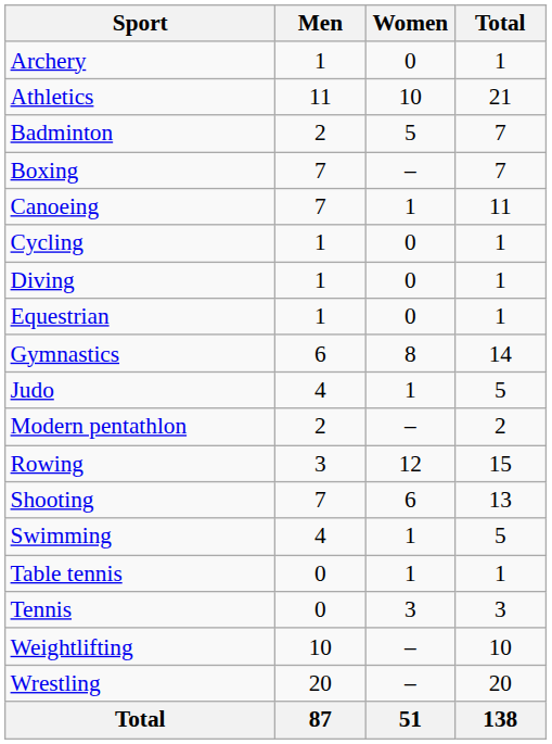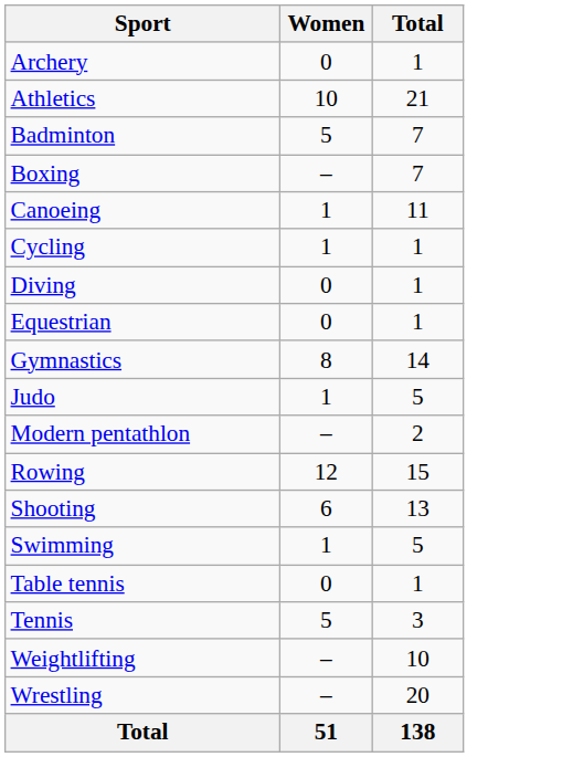- column: Men | 1 | 11 | 2 | 7 | 7 | 1 | 1 | 1 | 6 | 4 | 2 | 3 | 7 | 4 | 0 | 0 | 10 | 20 | 87
Cycling | Women: 0 -> 1
Table tennis | Women: 1 -> 0
Tennis | Women: 3 -> 5
